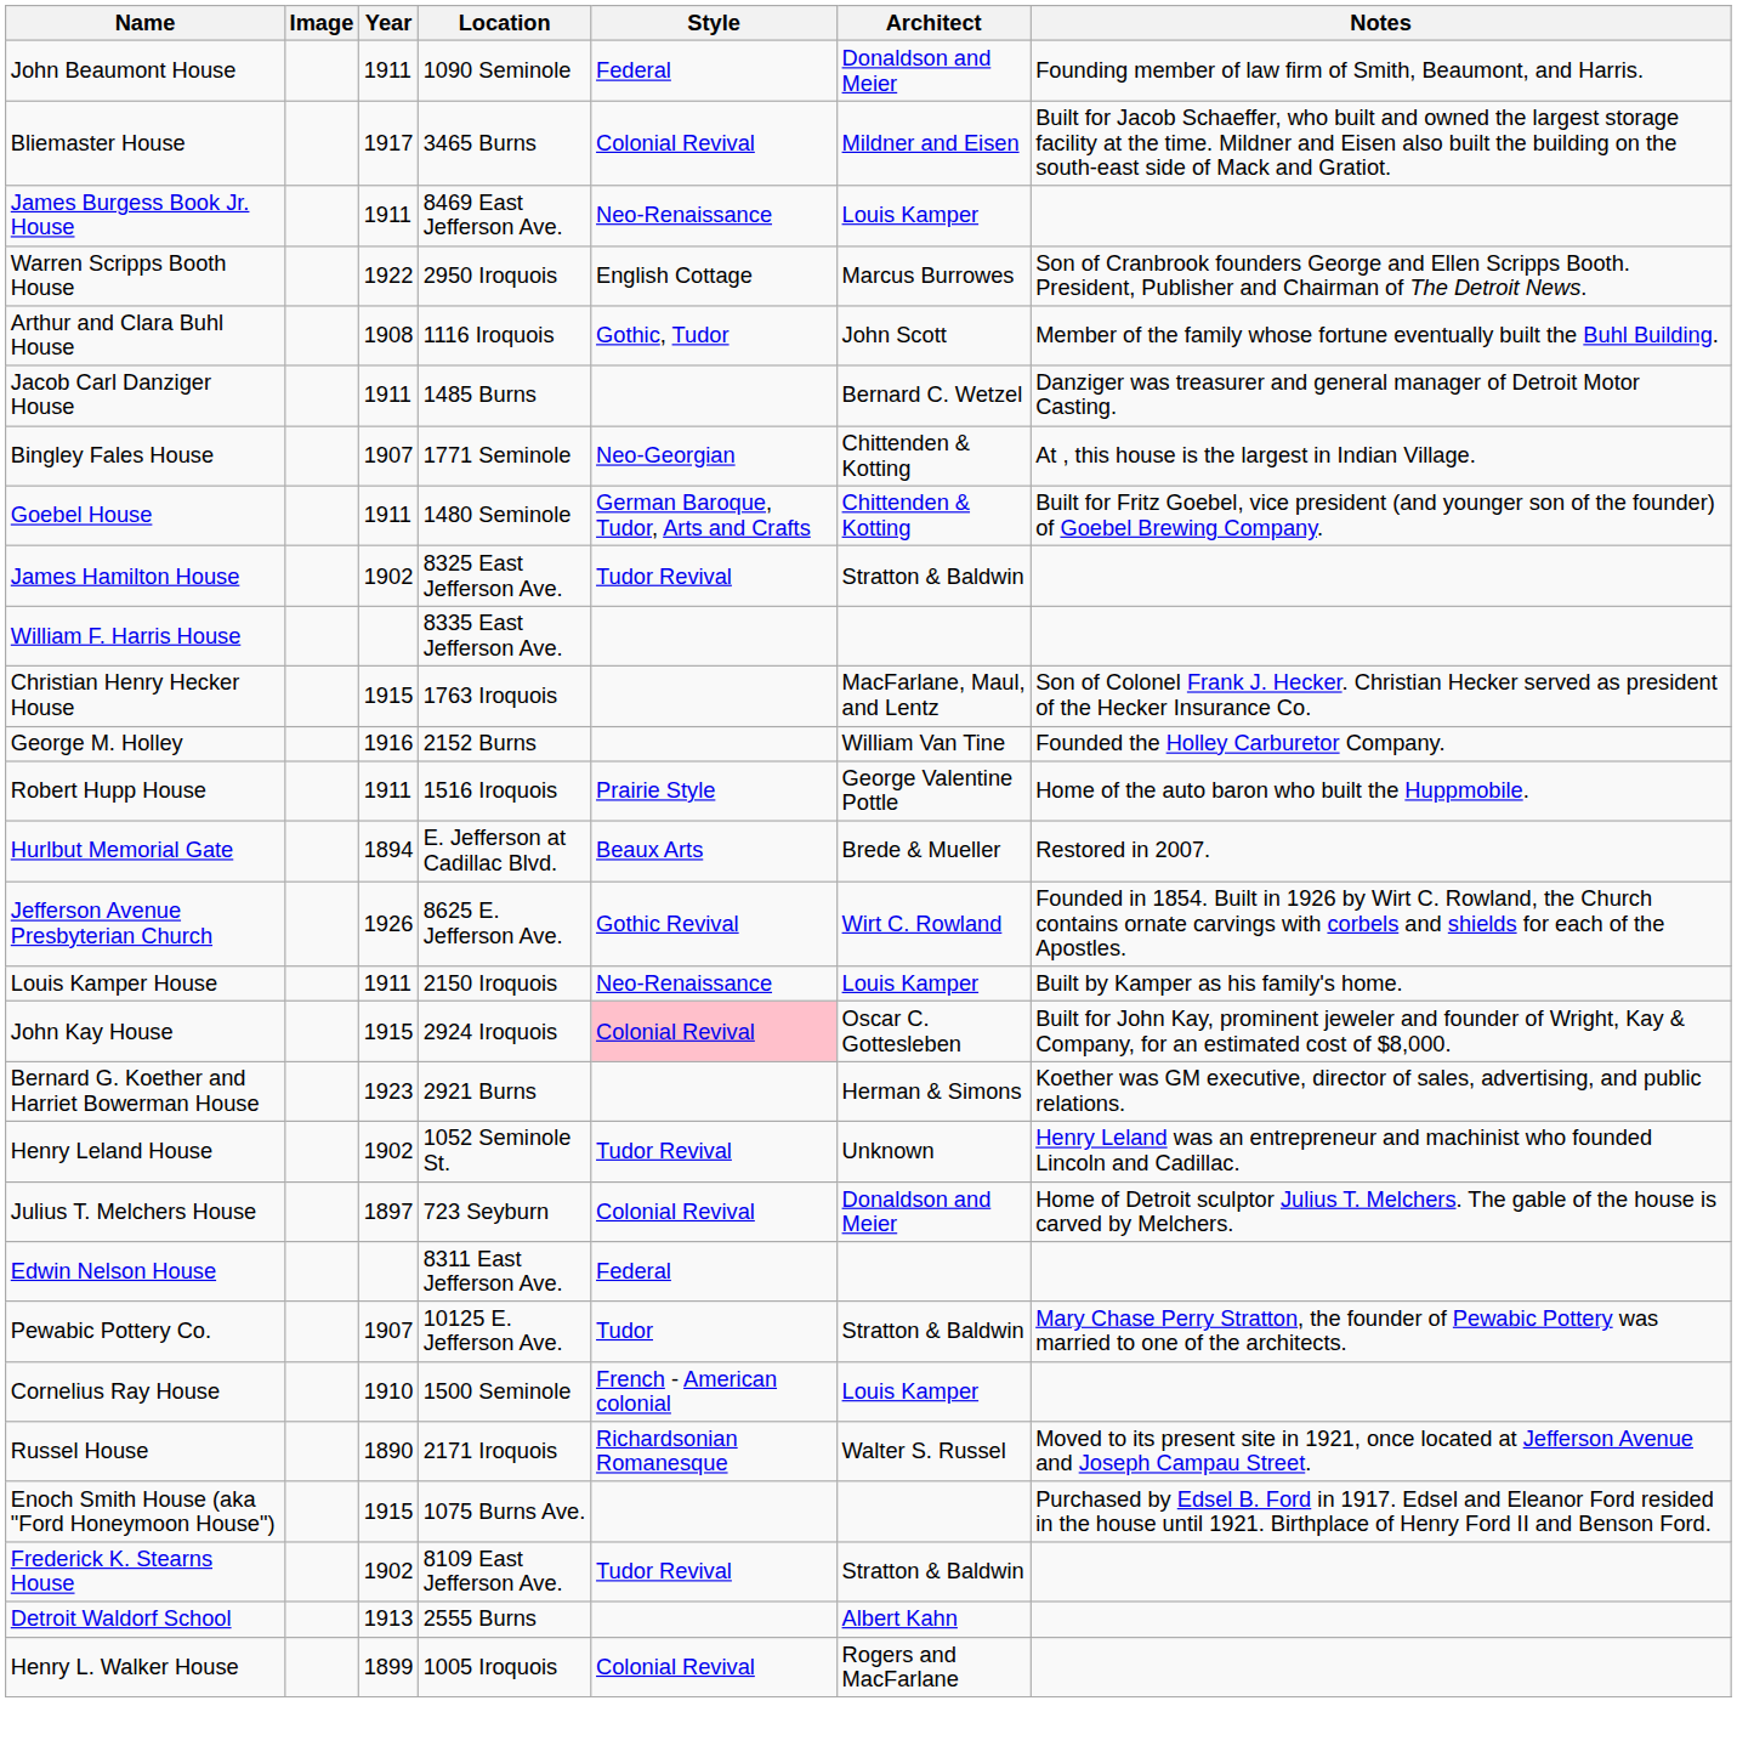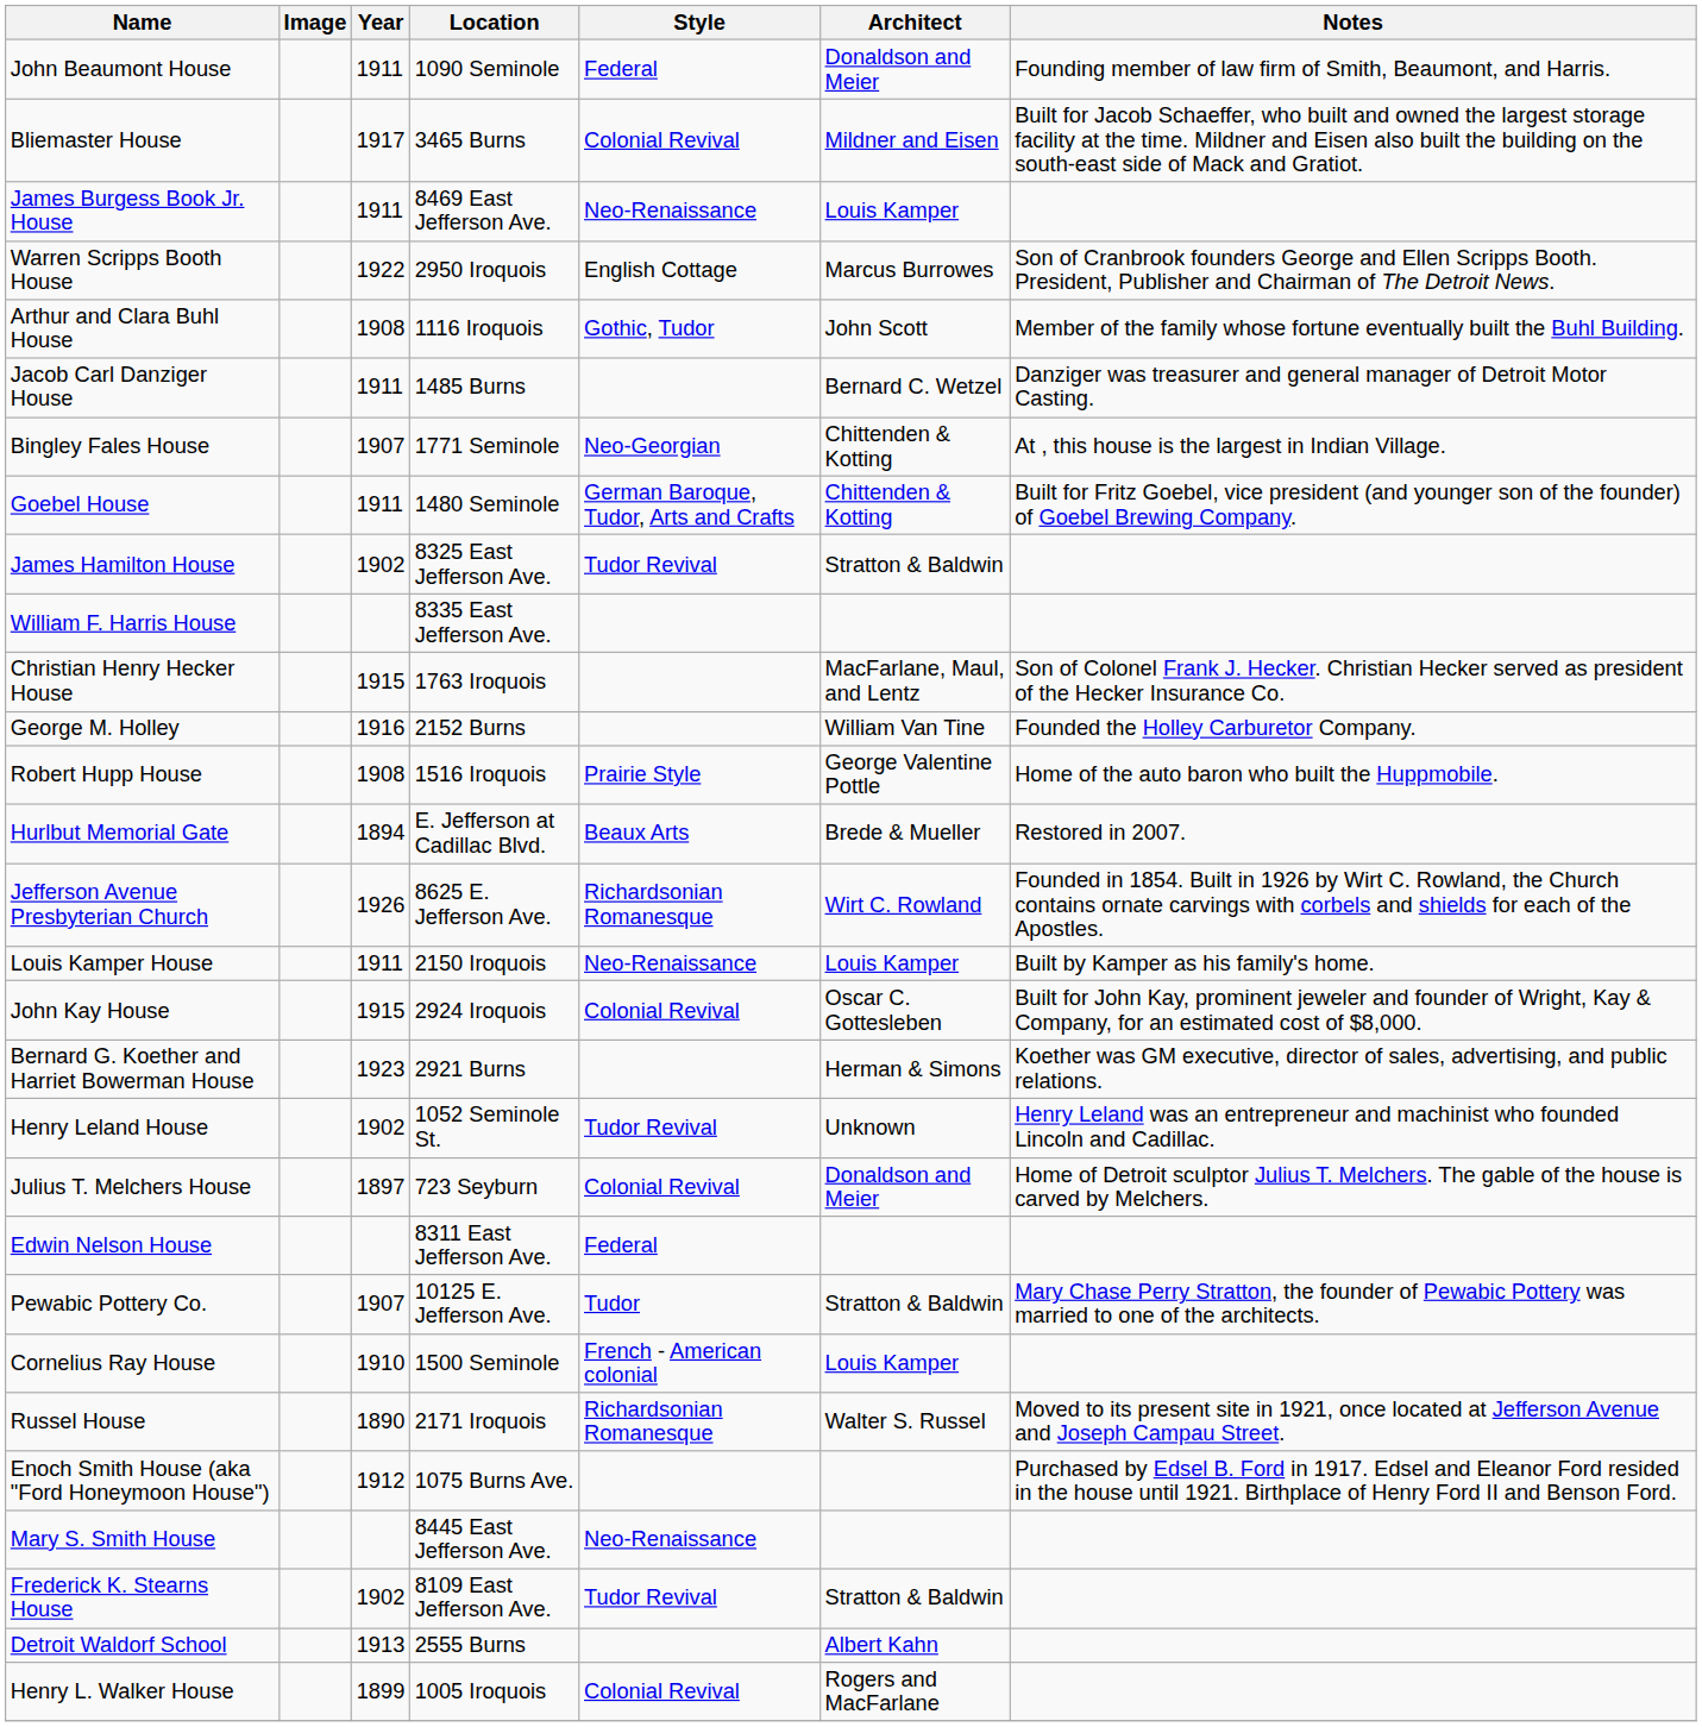Robert Hupp House | Year: 1911 -> 1908
Jefferson Avenue Presbyterian Church | Style: Gothic Revival -> Richardsonian Romanesque
John Kay House | Style: pink background -> no background
Enoch Smith House (aka "Ford Honeymoon House") | Year: 1915 -> 1912
+ row: Mary S. Smith House | 8445 East Jefferson Ave. | Neo-Renaissance
